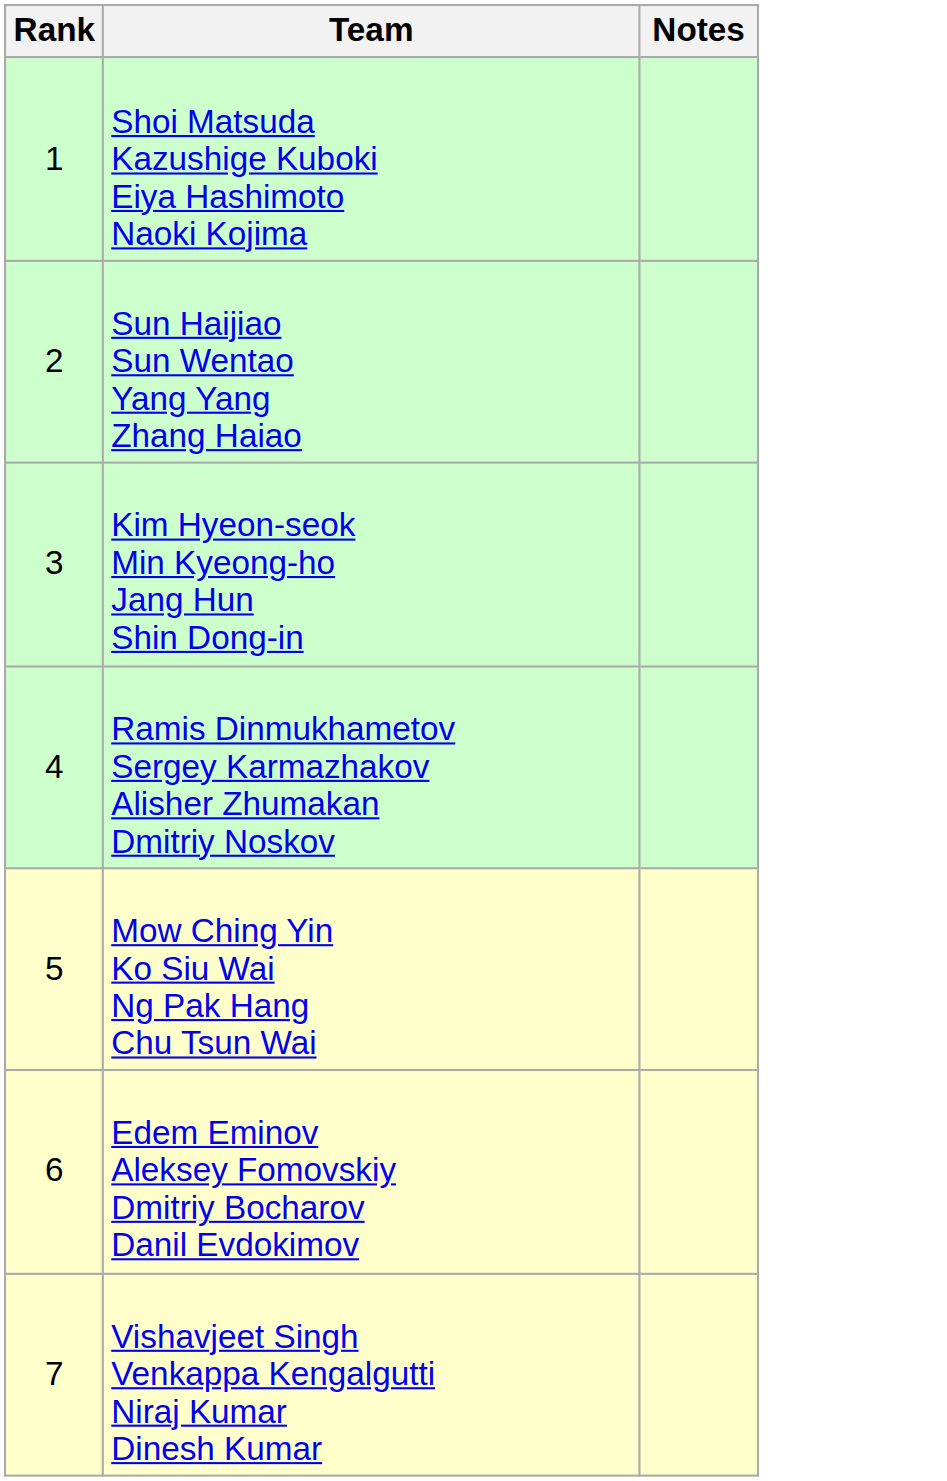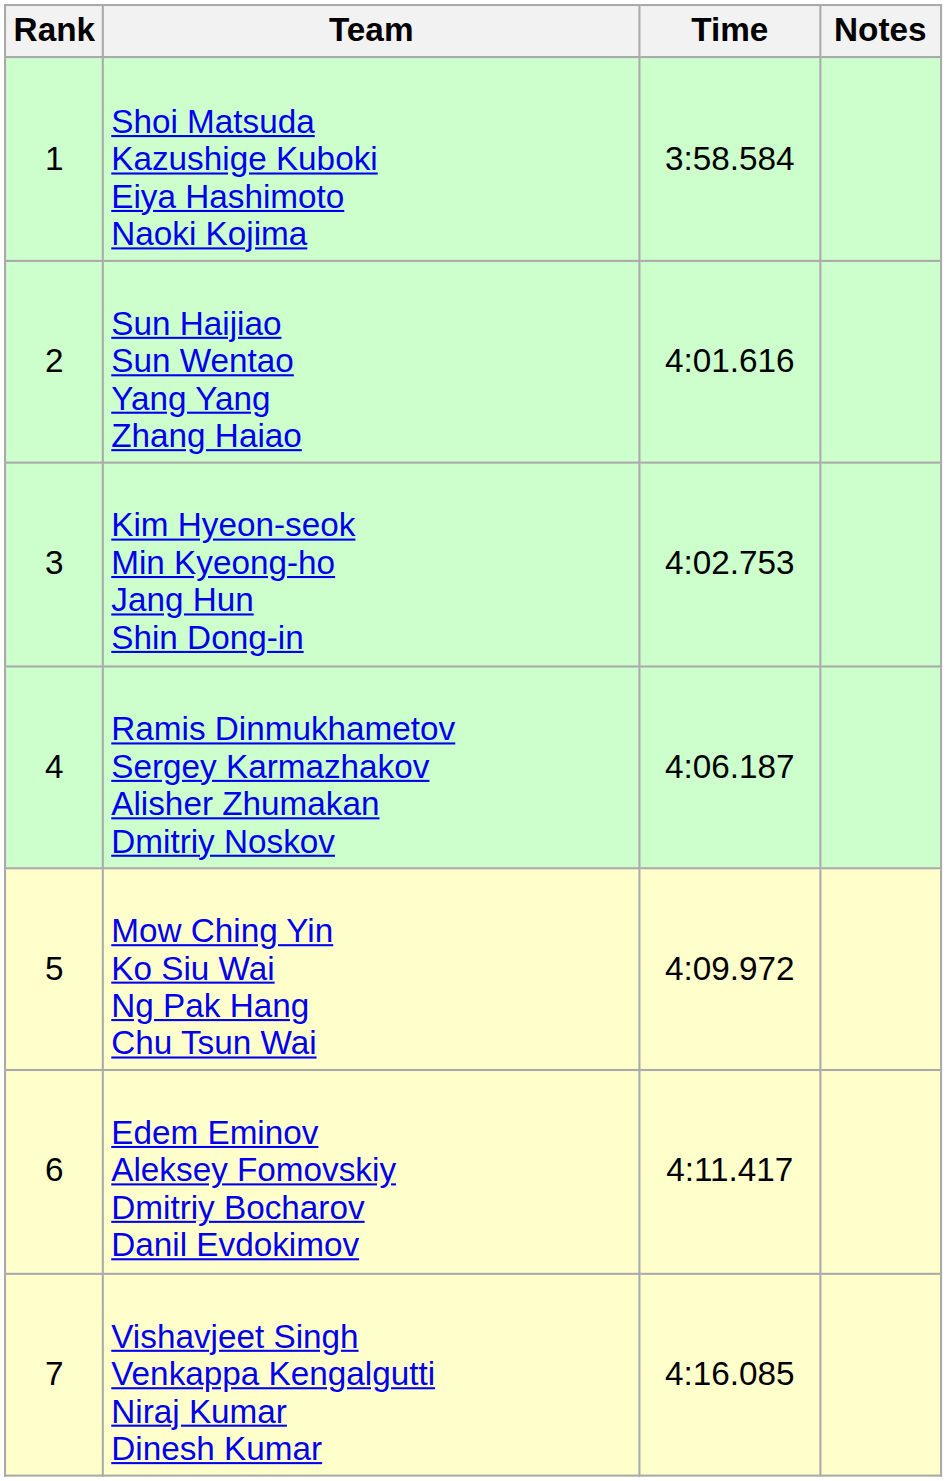+ column: Time | 3:58.584 | 4:01.616 | 4:02.753 | 4:06.187 | 4:09.972 | 4:11.417 | 4:16.085
